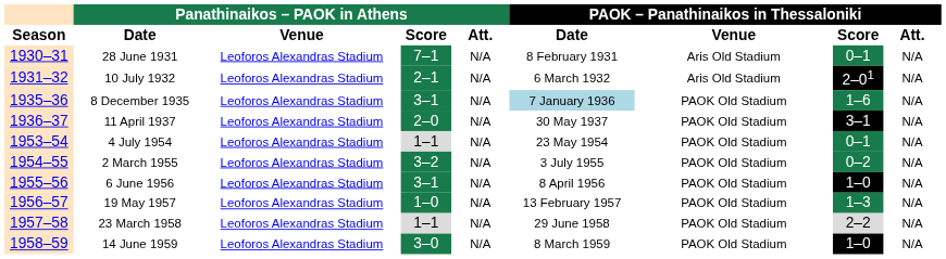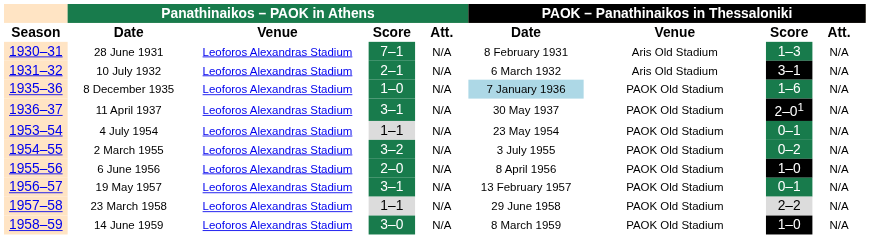28 June 1931 | column 15: 0–1 -> 1–3
10 July 1932 | column 15: 2–01 -> 3–1
8 December 1935 | column 7: 3–1 -> 1–0
11 April 1937 | column 7: 2–0 -> 3–1
11 April 1937 | column 15: 3–1 -> 2–01
6 June 1956 | column 7: 3–1 -> 2–0
19 May 1957 | column 7: 1–0 -> 3–1
19 May 1957 | column 15: 1–3 -> 0–1
